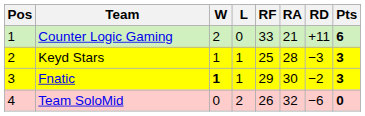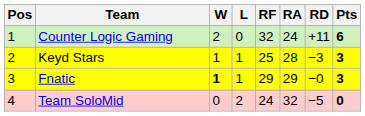Counter Logic Gaming | RF: 33 -> 32
Counter Logic Gaming | RA: 21 -> 24
Fnatic | RA: 30 -> 29
Fnatic | RD: −2 -> −0
Team SoloMid | RF: 26 -> 24
Team SoloMid | RD: −6 -> −5
